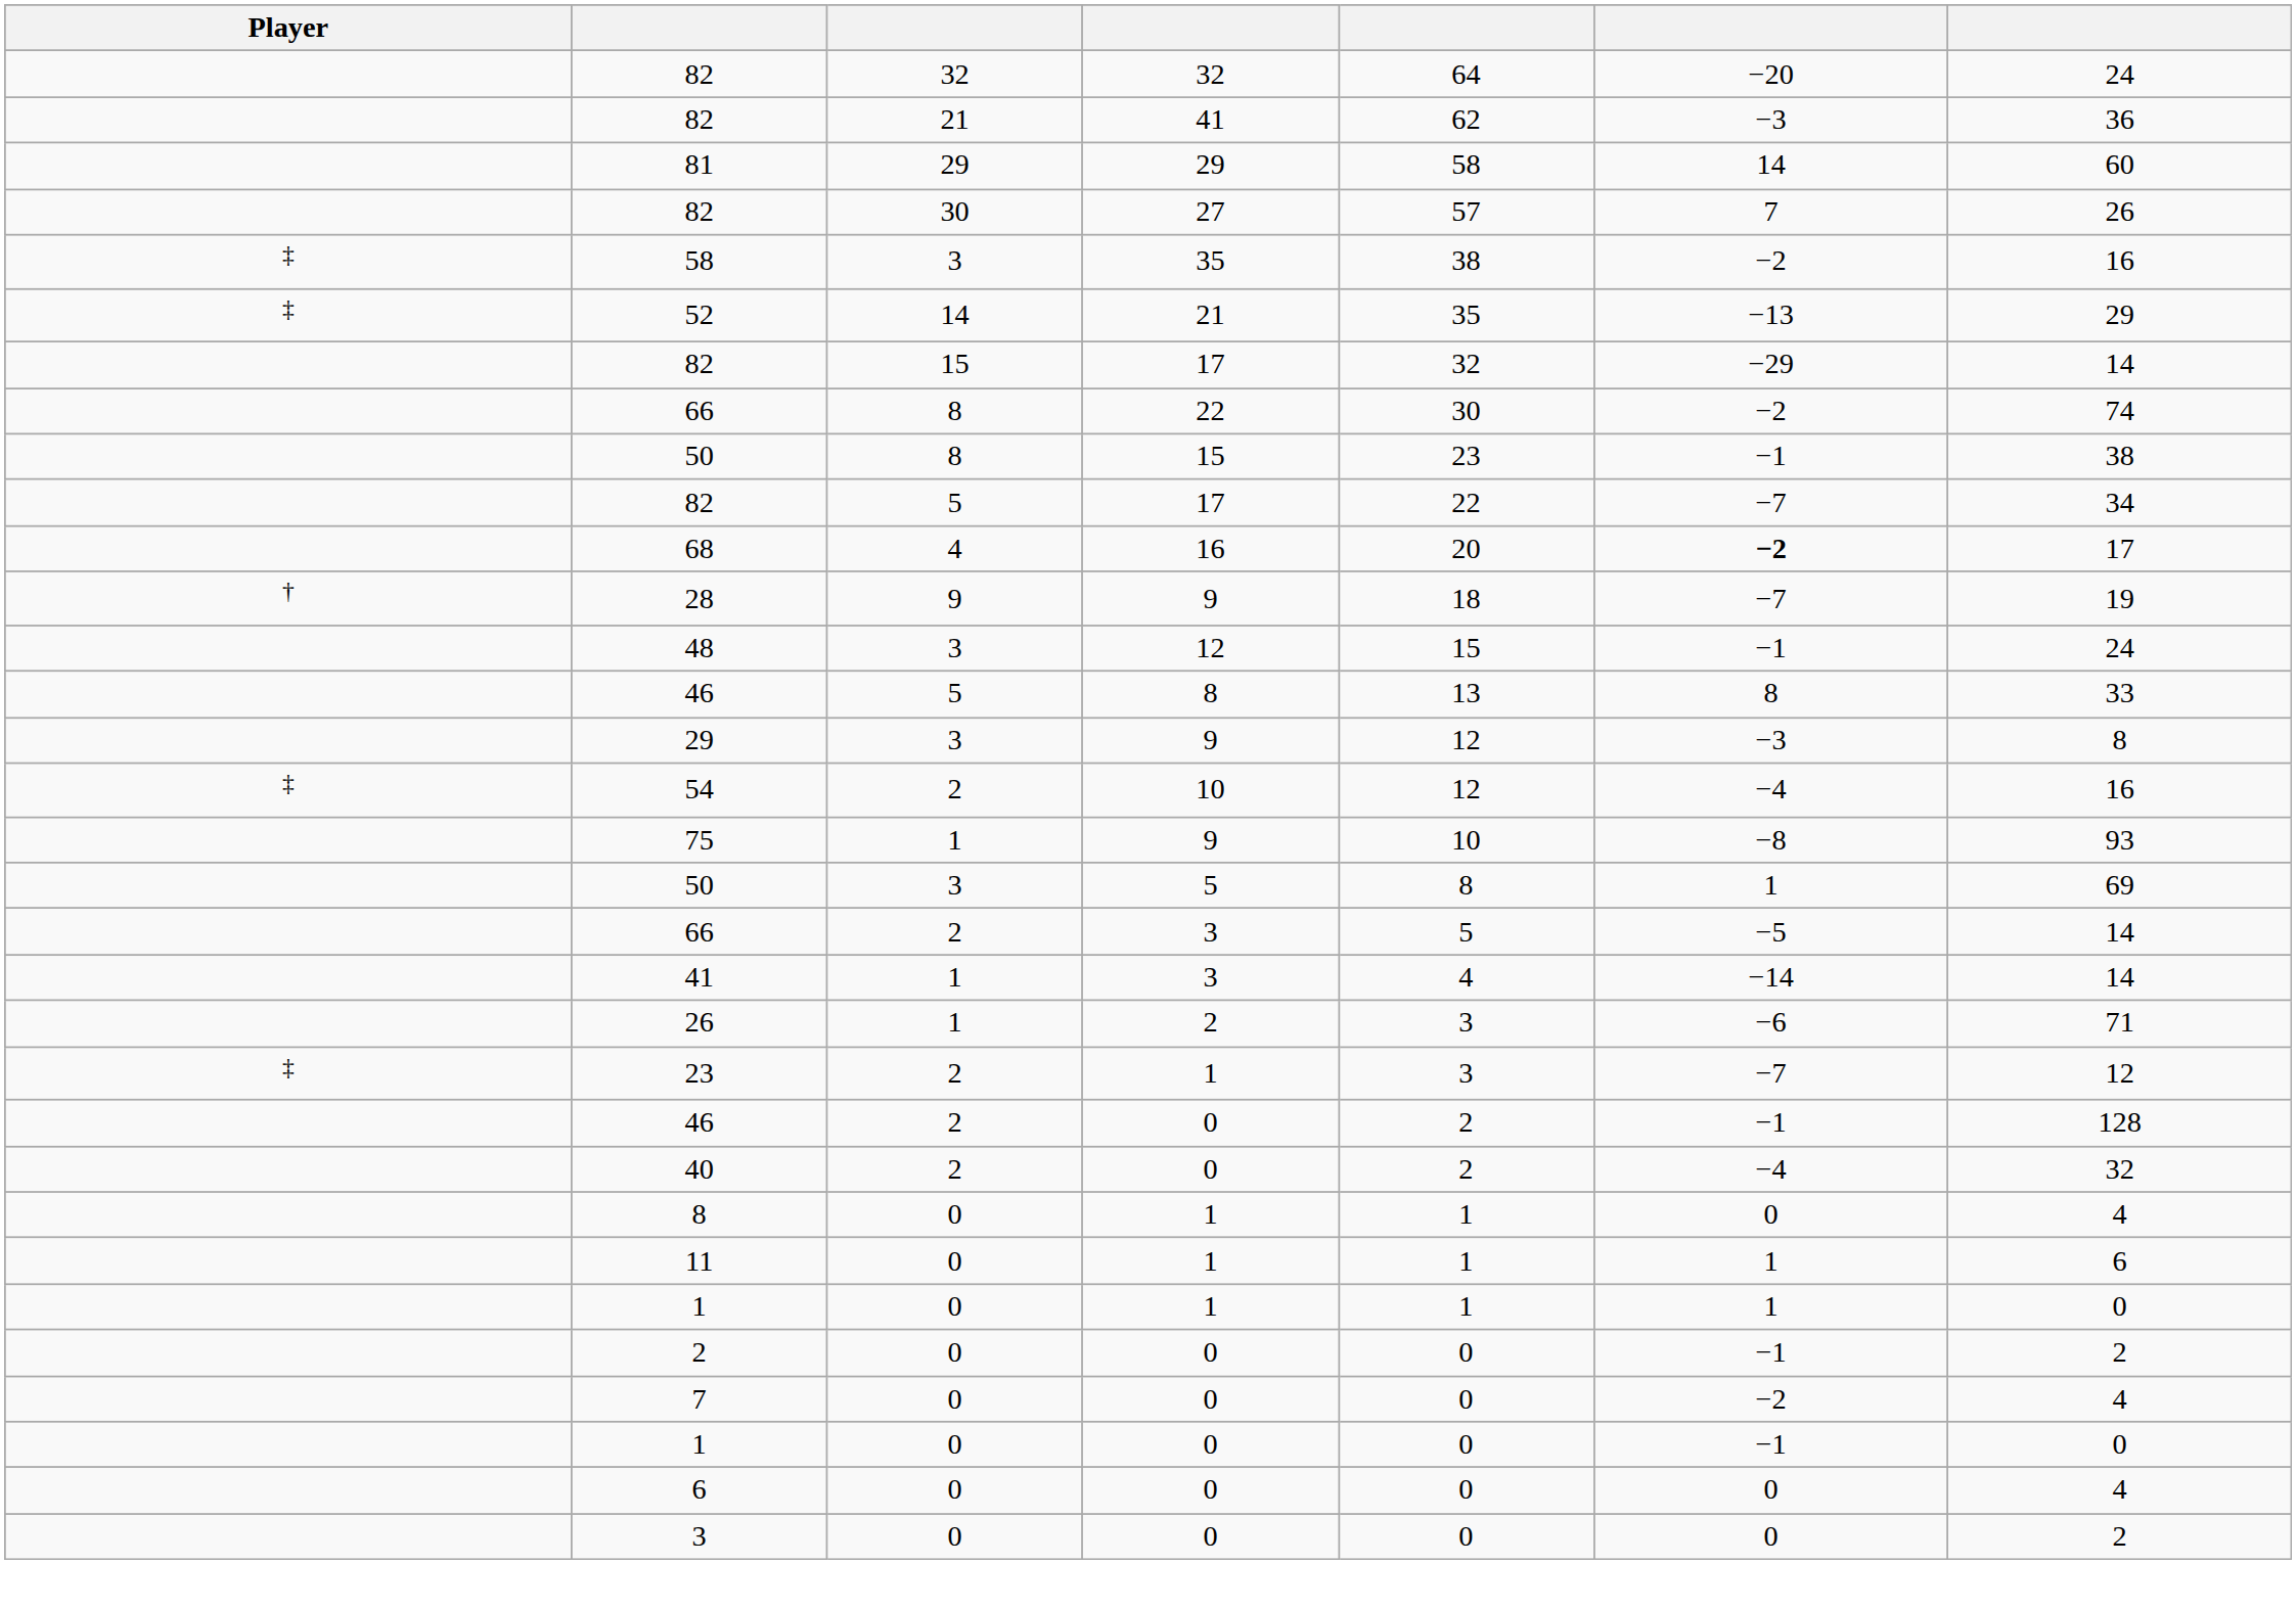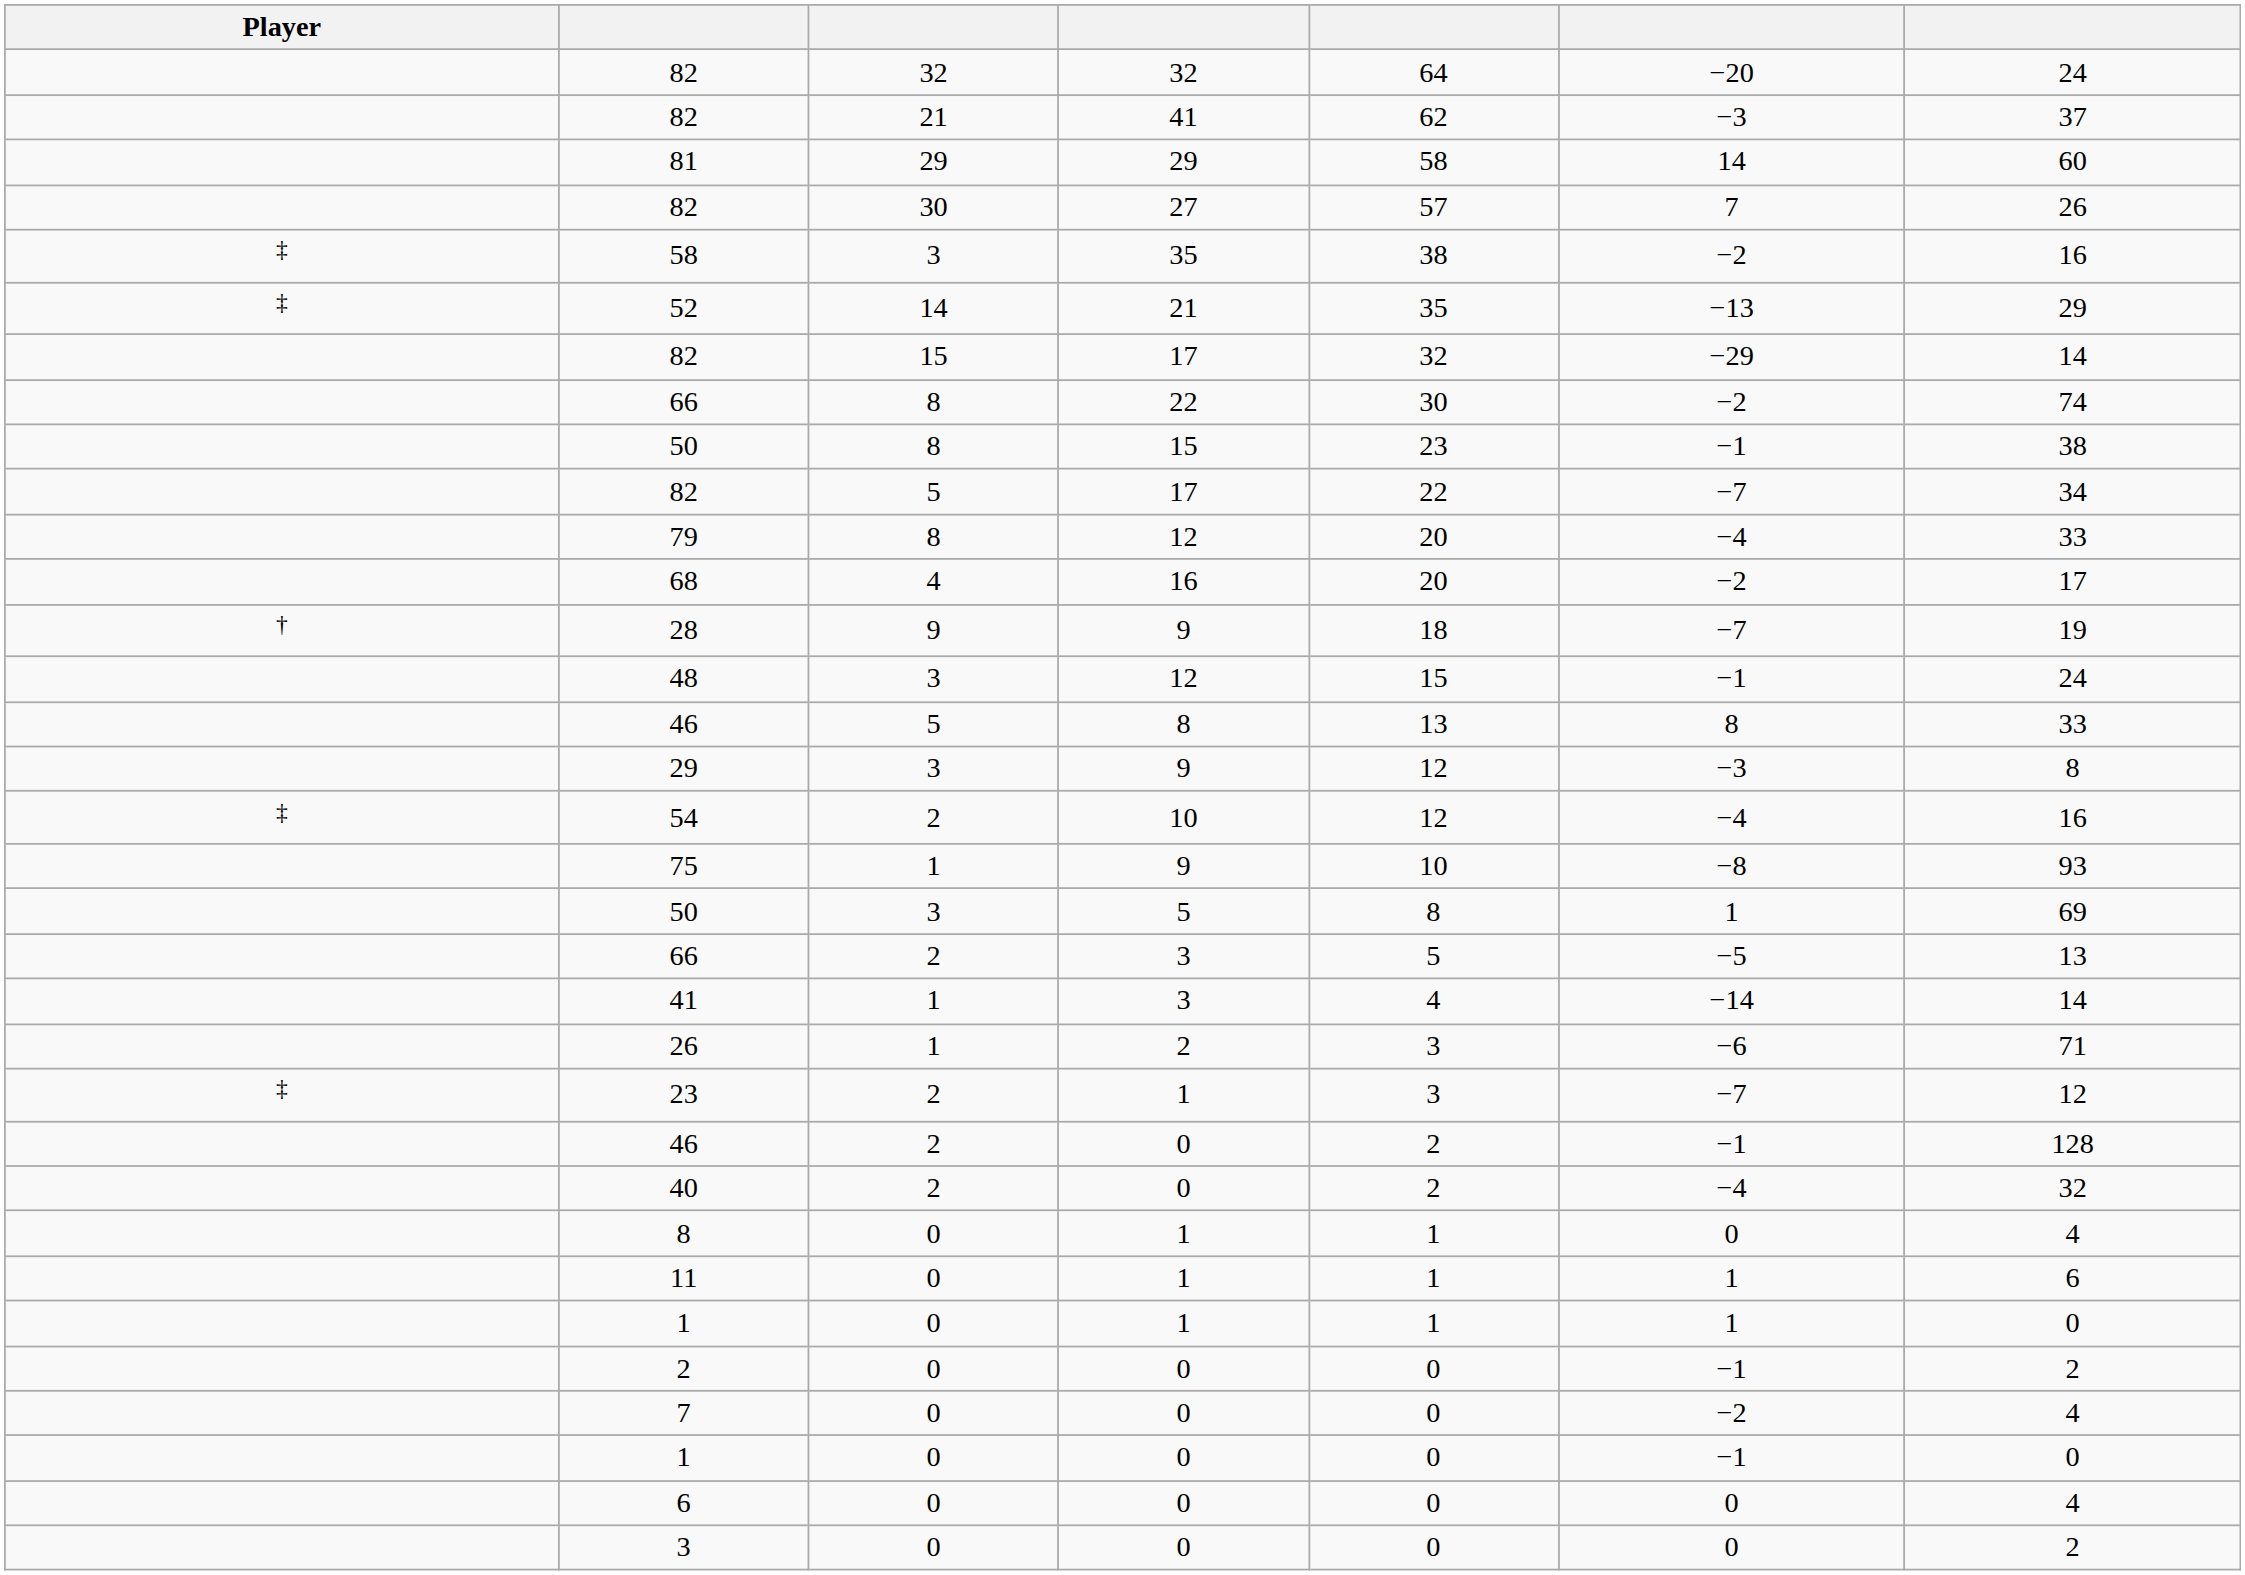82 / 41 | column 7: 36 -> 37
+ row: 79 | 8 | 12 | 20 | −4 | 33
68 | column 6: bold -> normal
66 / 3 | column 7: 14 -> 13
